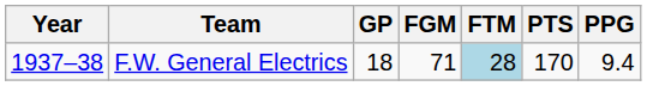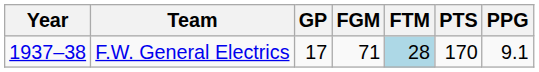F.W. General Electrics | GP: 18 -> 17
F.W. General Electrics | PPG: 9.4 -> 9.1
